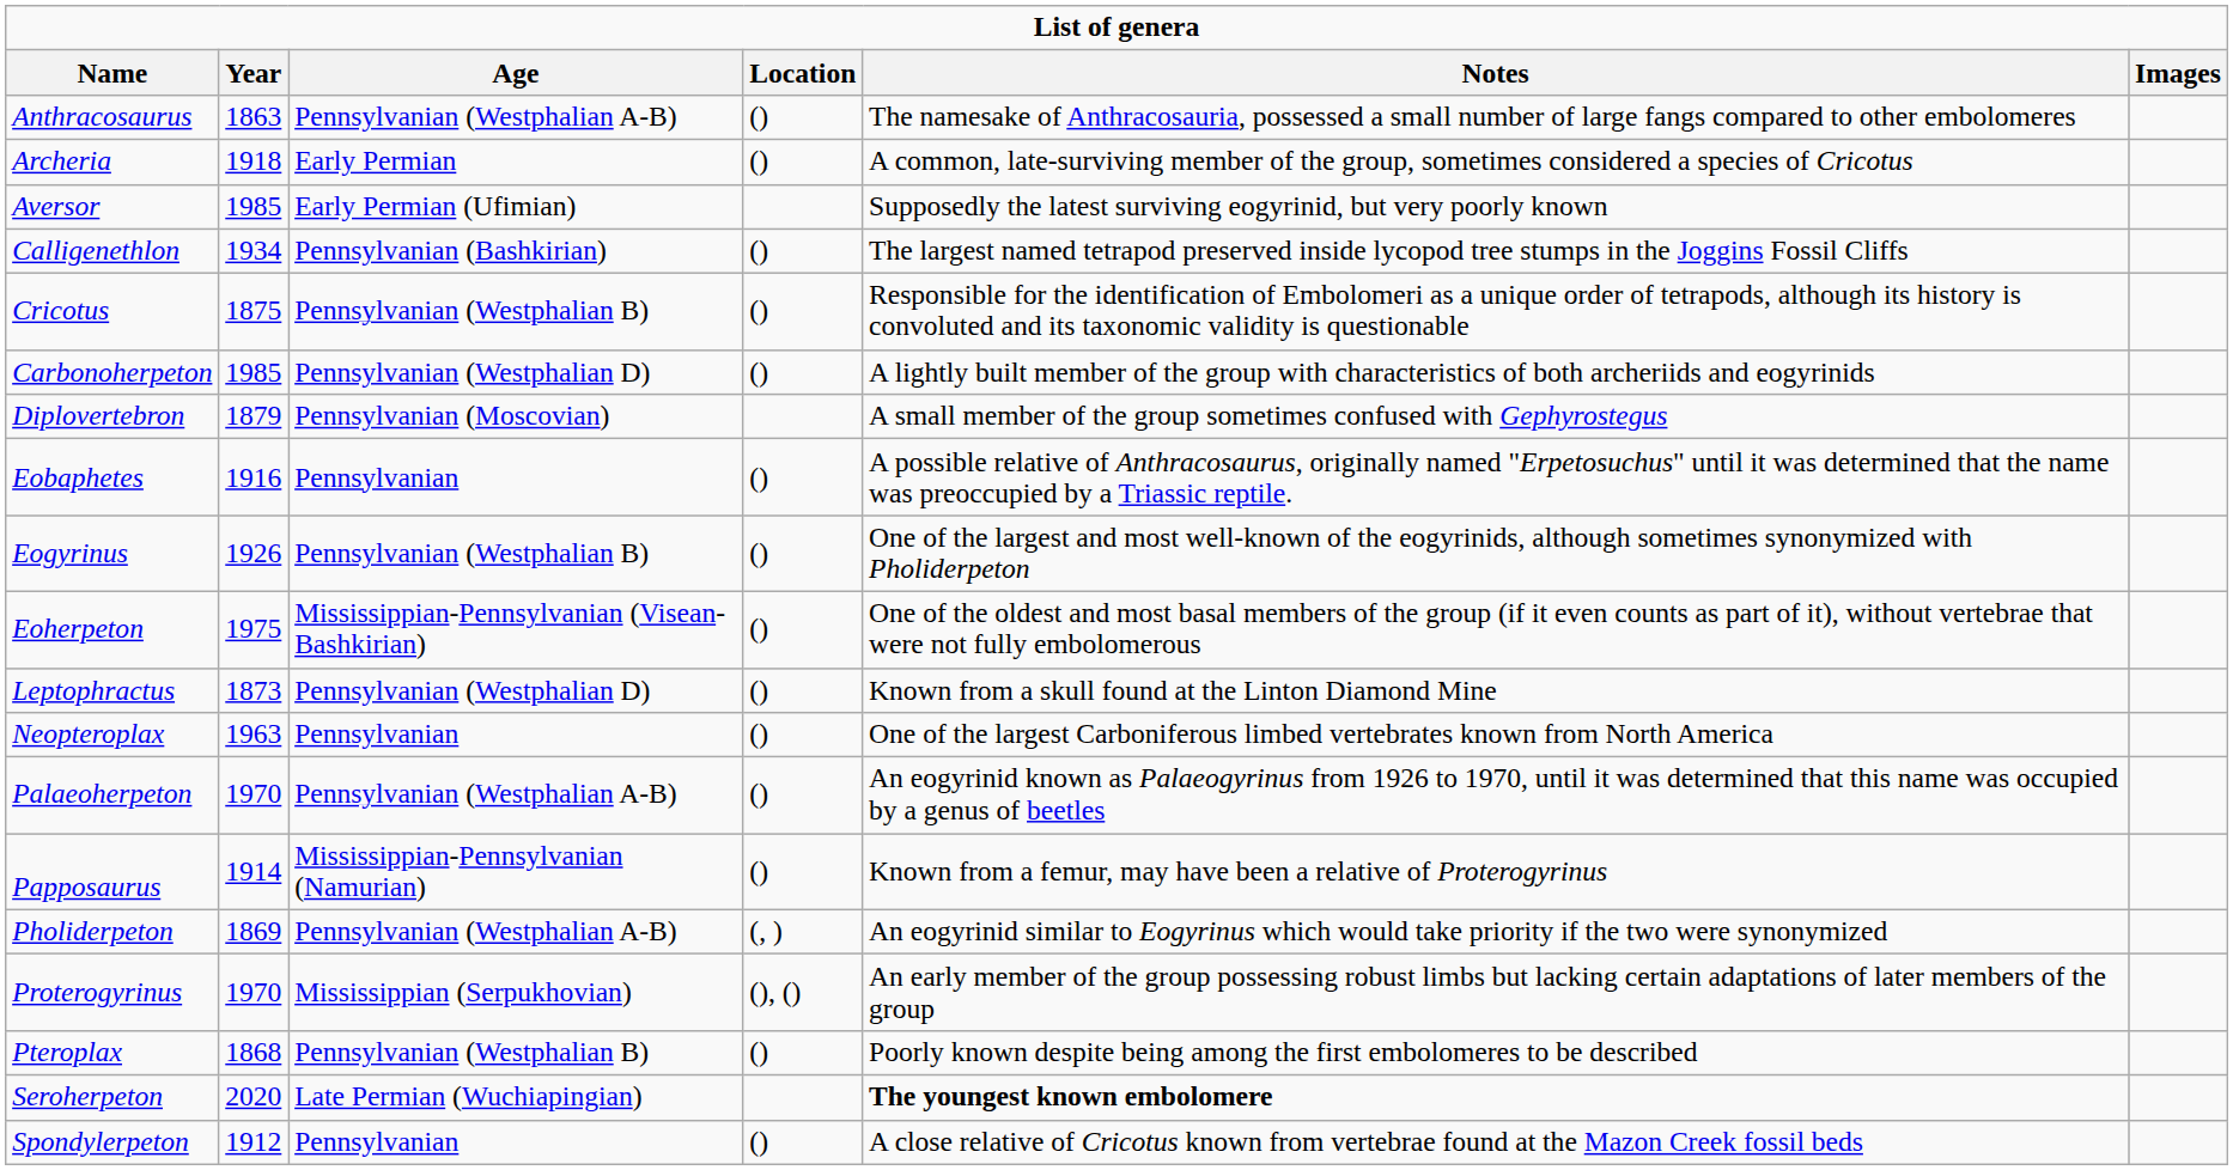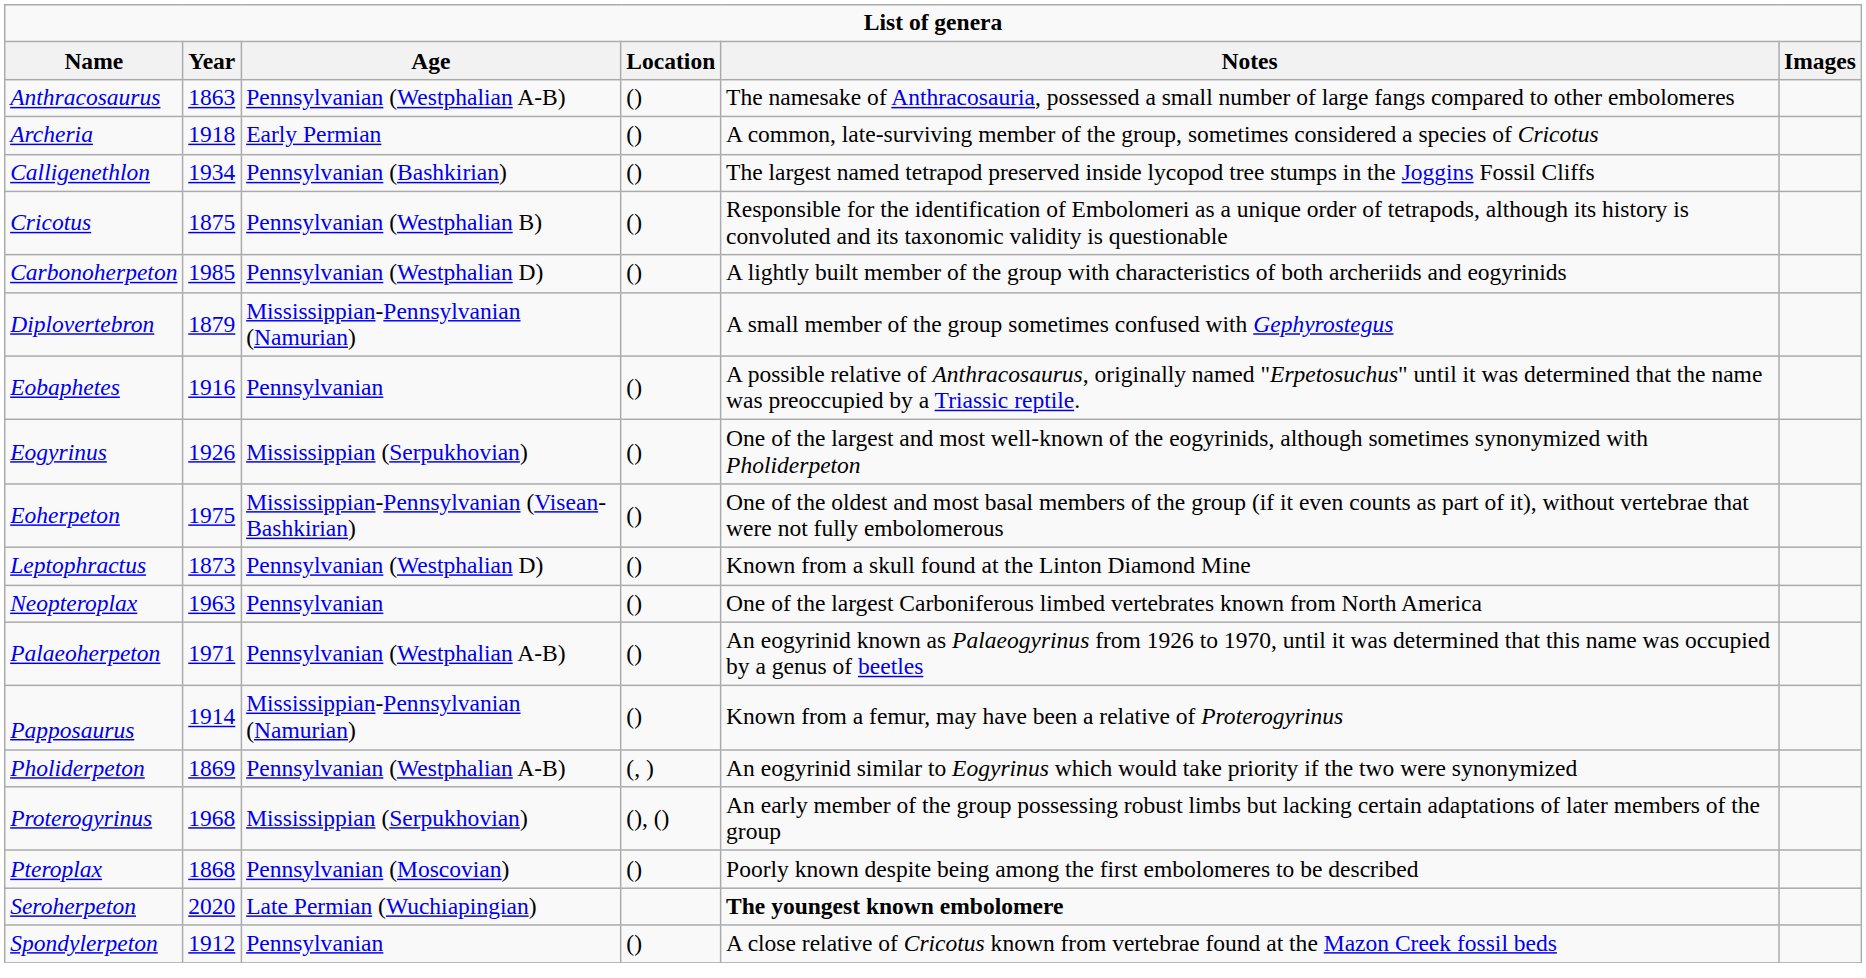- row: Aversor | 1985 | Early Permian (Ufimian) | Supposedly the latest surviving eogyrinid, but very poorly known
Diplovertebron | Age: Pennsylvanian (Moscovian) -> Mississippian-Pennsylvanian (Namurian)
Eogyrinus | Age: Pennsylvanian (Westphalian B) -> Mississippian (Serpukhovian)
Palaeoherpeton | Year: 1970 -> 1971
Proterogyrinus | Year: 1970 -> 1968
Pteroplax | Age: Pennsylvanian (Westphalian B) -> Pennsylvanian (Moscovian)
